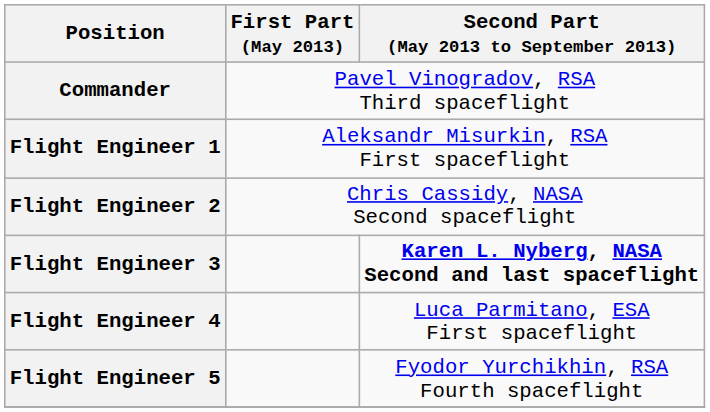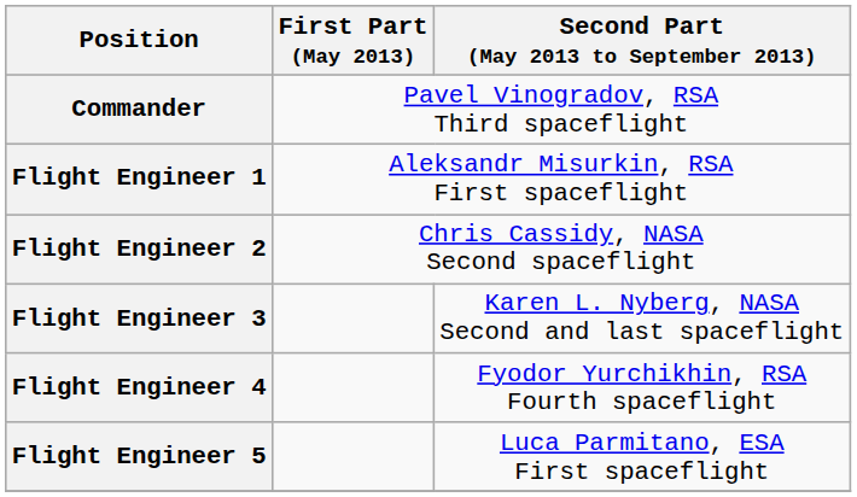Flight Engineer 3 | Second Part (May 2013 to September 2013): bold -> normal
Flight Engineer 4 | Second Part (May 2013 to September 2013): Luca Parmitano, ESA First spaceflight -> Fyodor Yurchikhin, RSA Fourth spaceflight
Flight Engineer 5 | Second Part (May 2013 to September 2013): Fyodor Yurchikhin, RSA Fourth spaceflight -> Luca Parmitano, ESA First spaceflight
